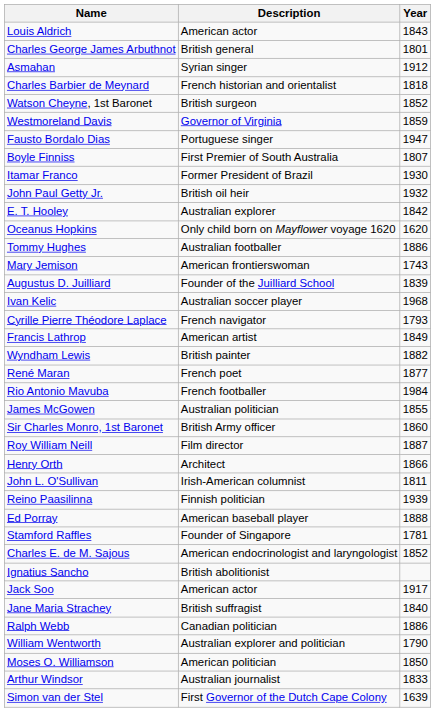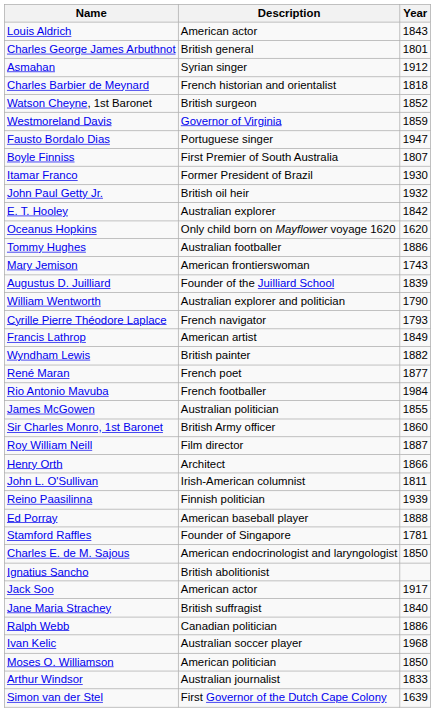rows swapped: Ivan Kelic <-> William Wentworth
Charles E. de M. Sajous | Year: 1852 -> 1850
